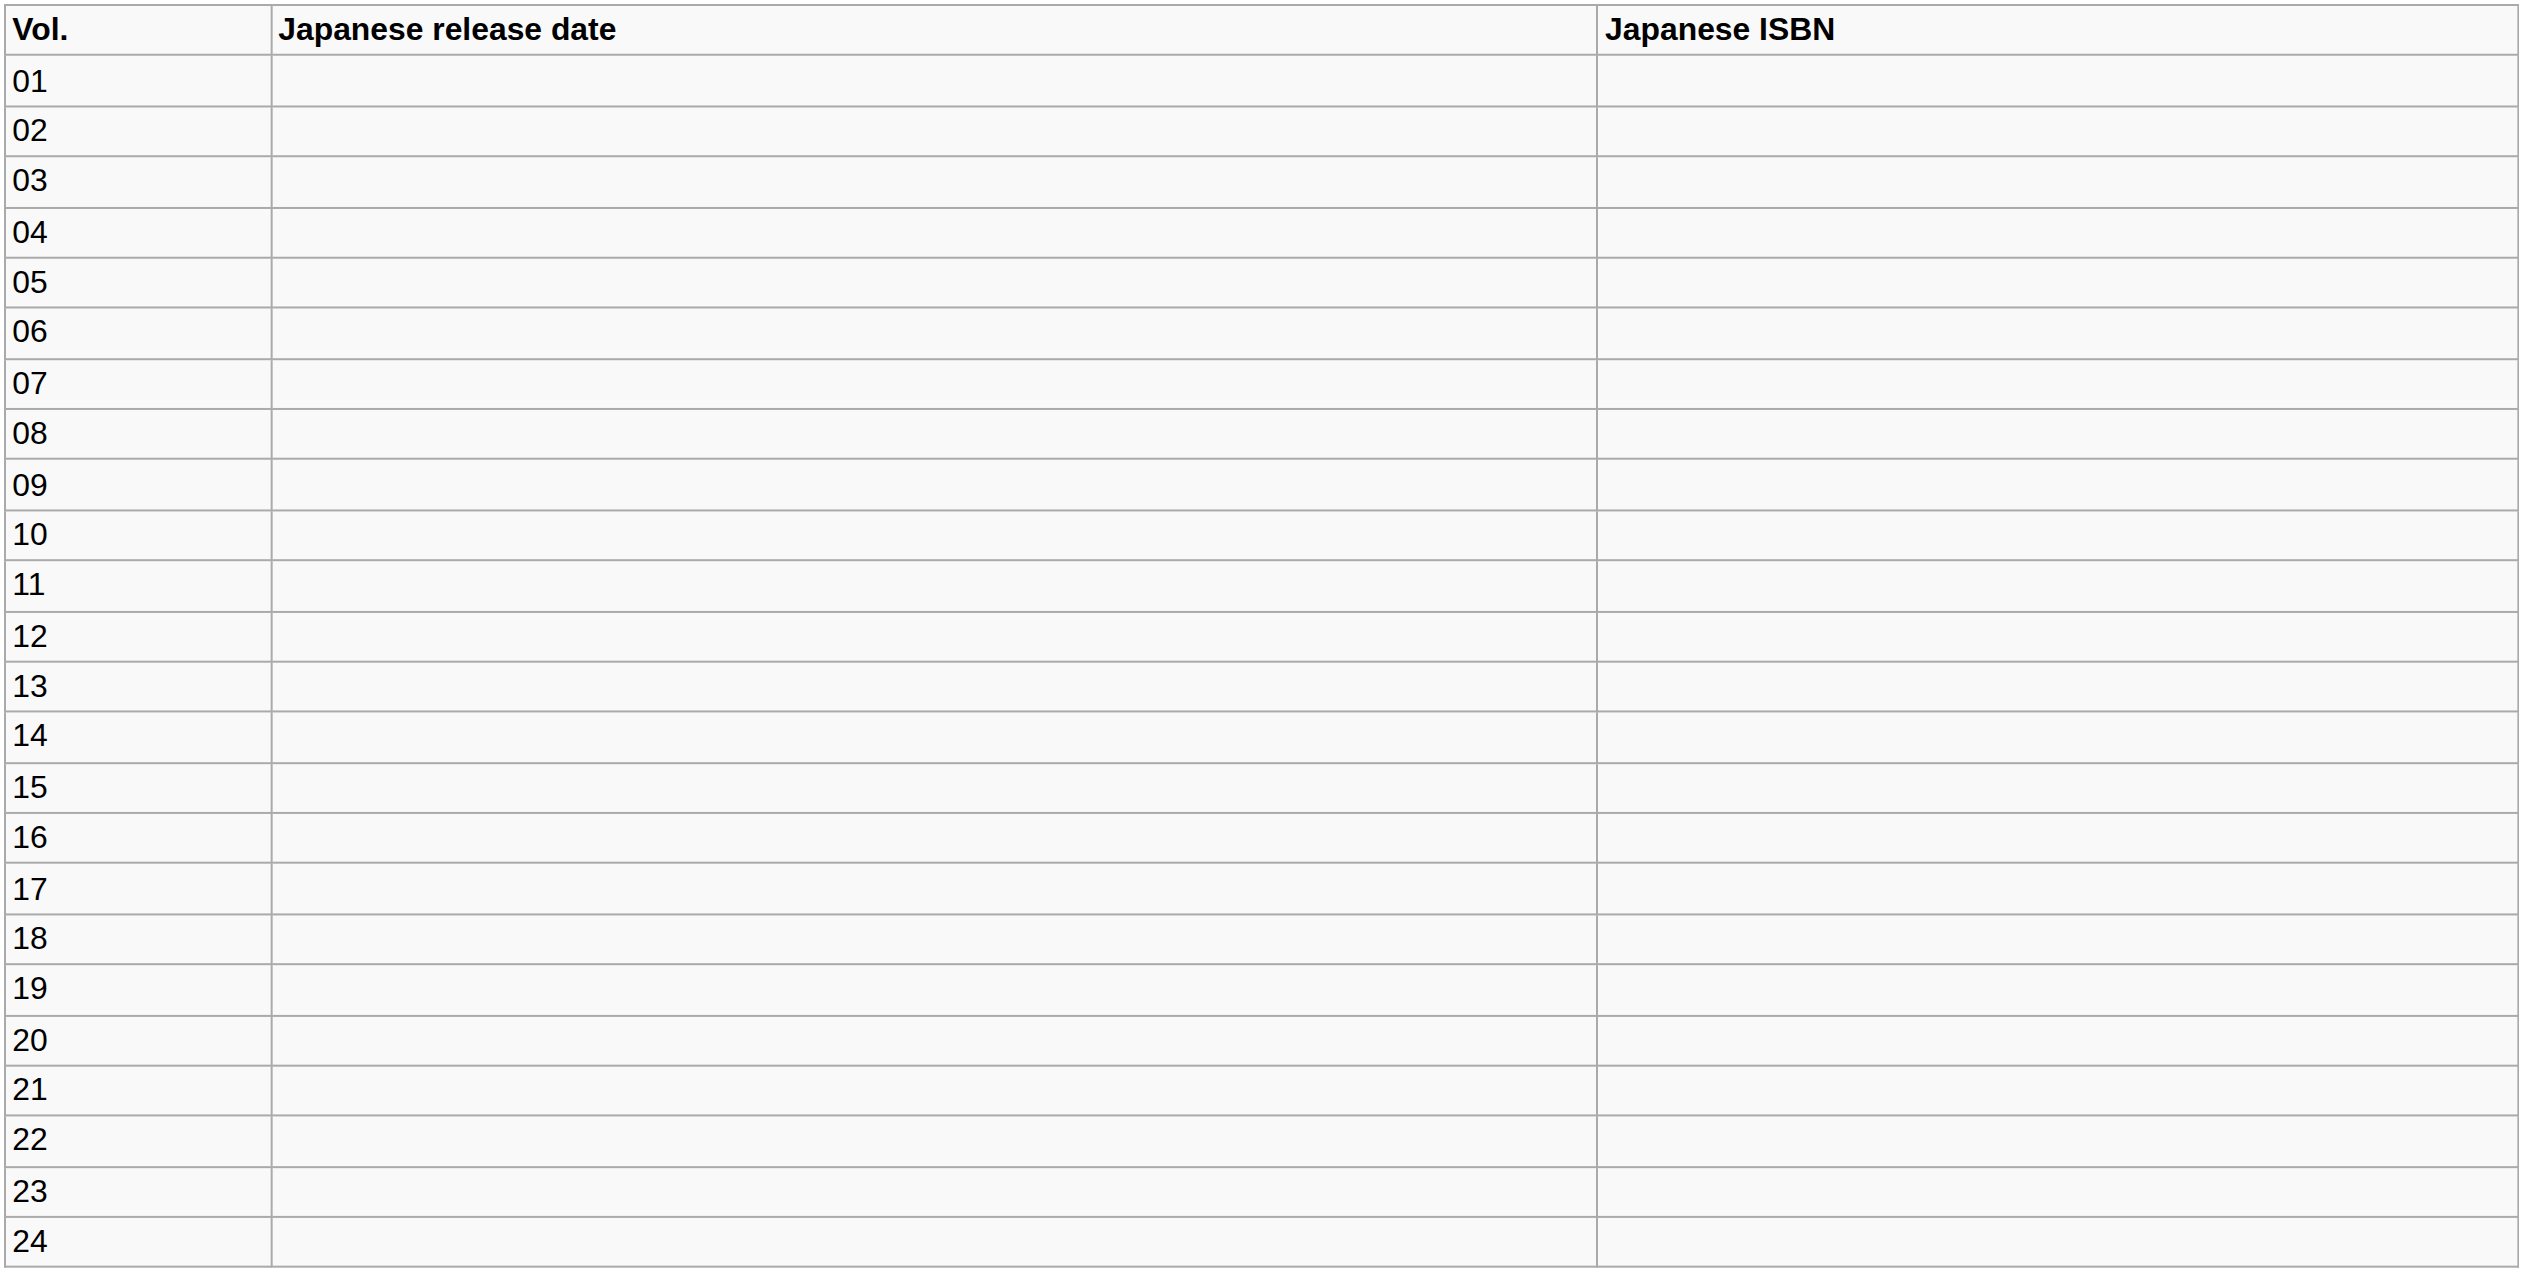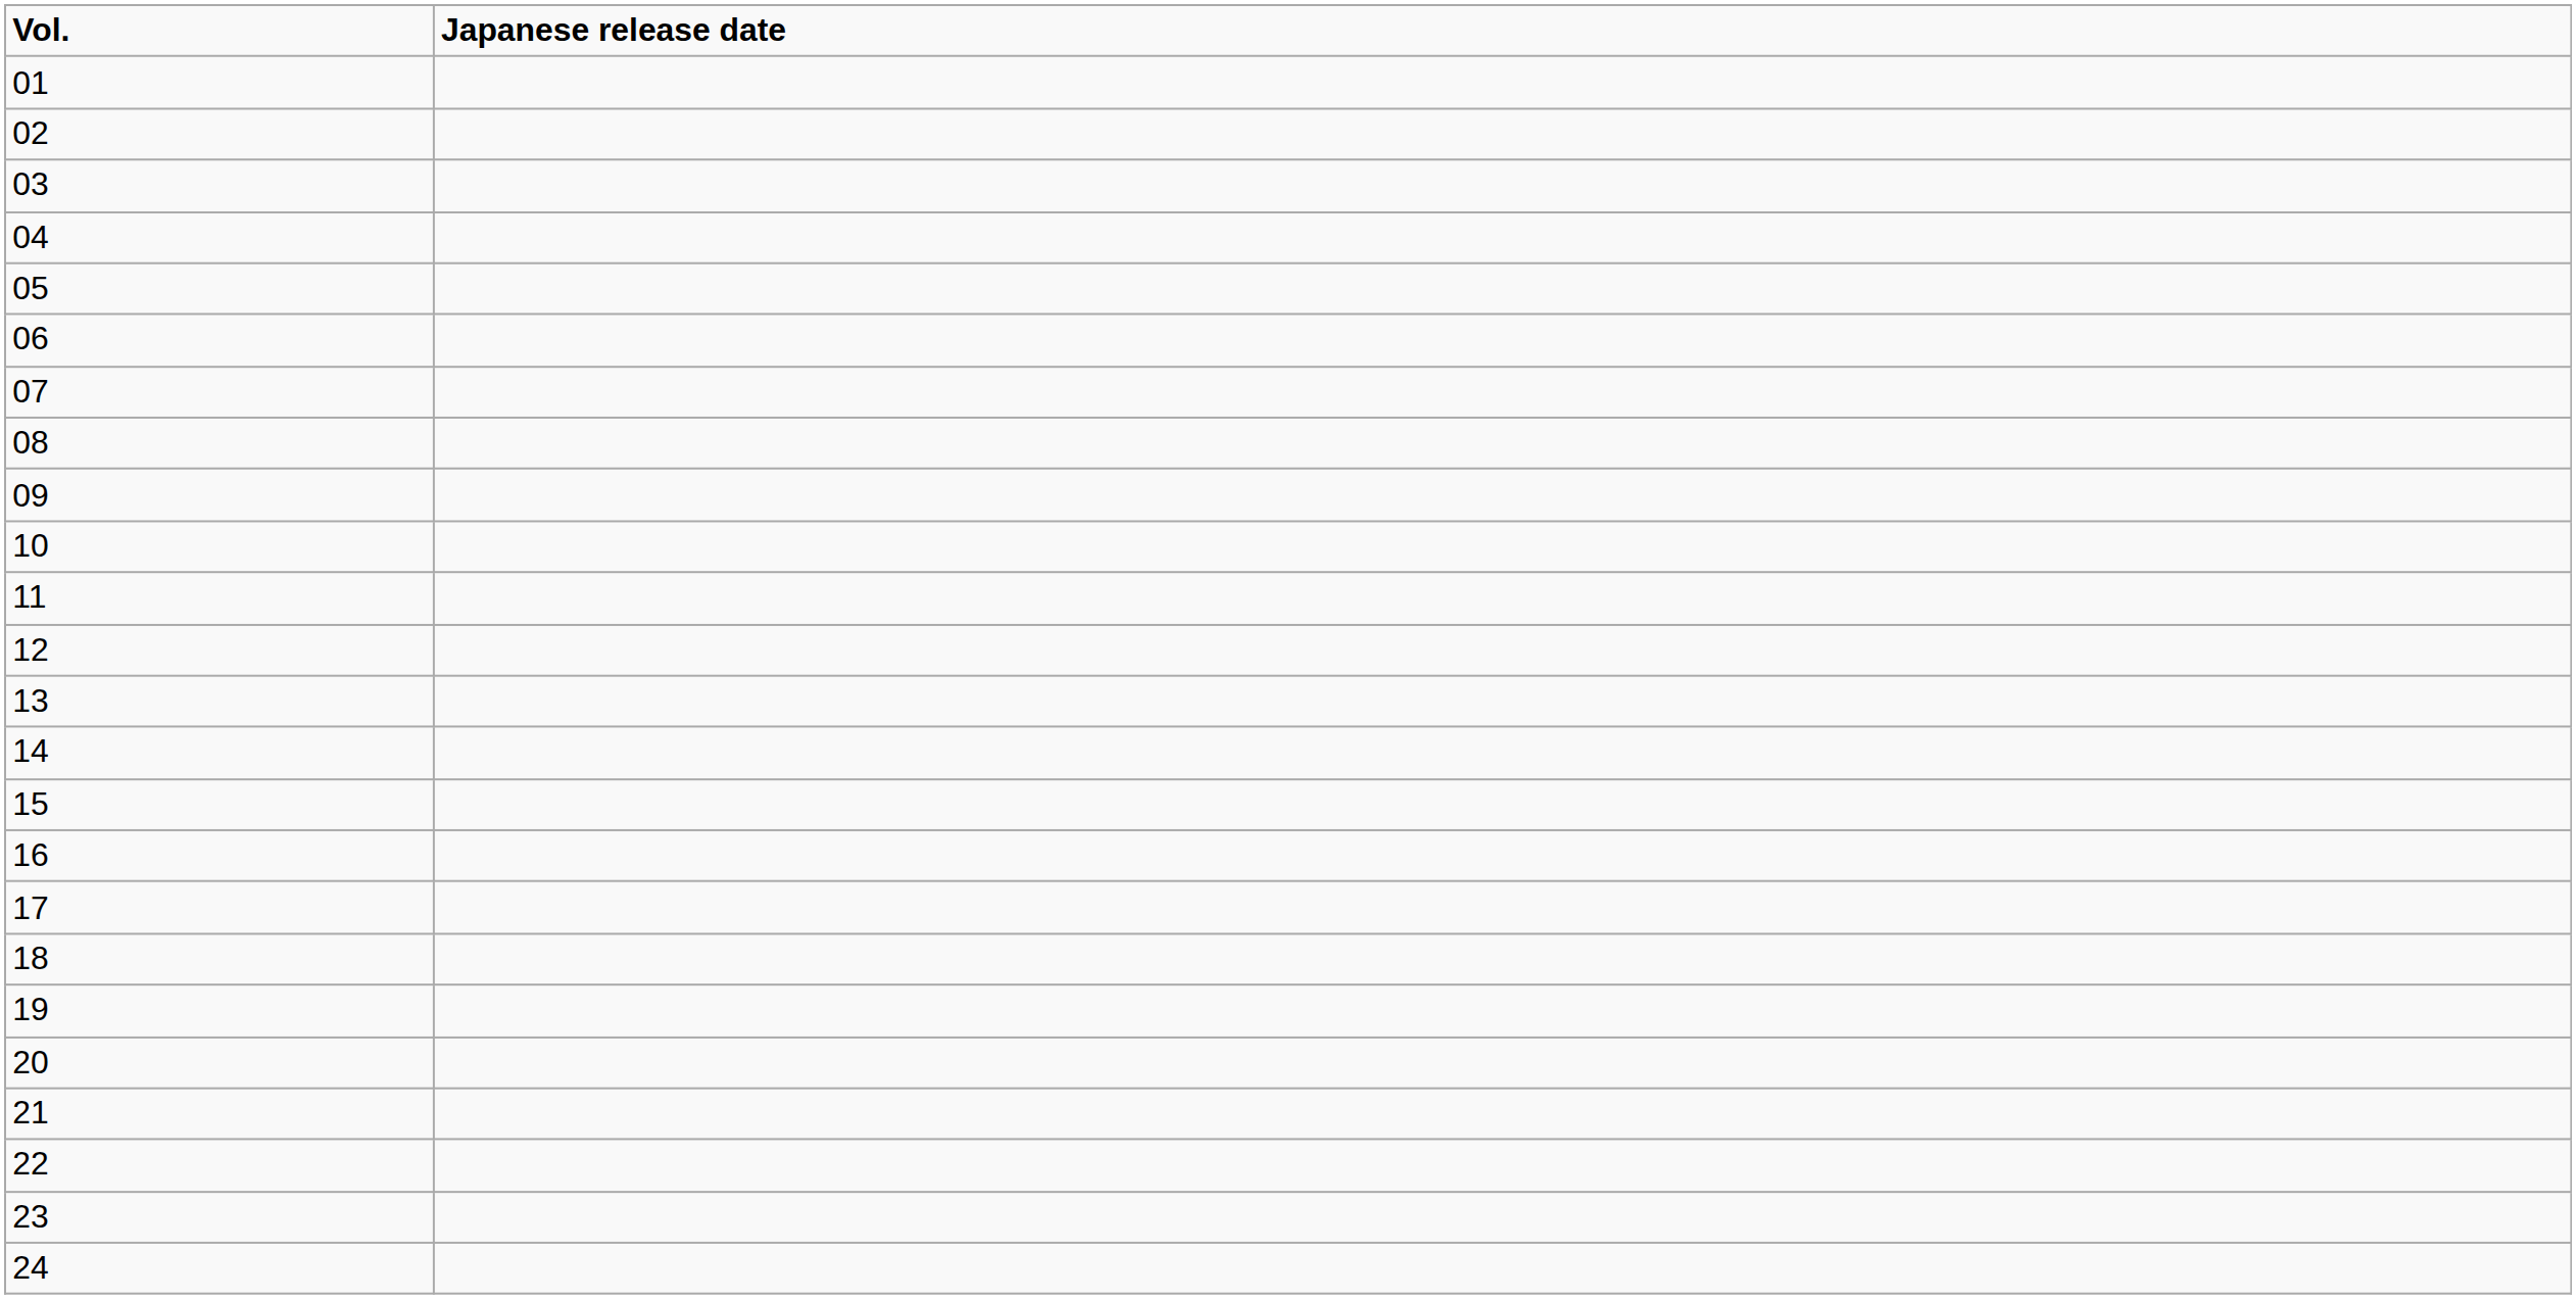- column: Japanese ISBN
